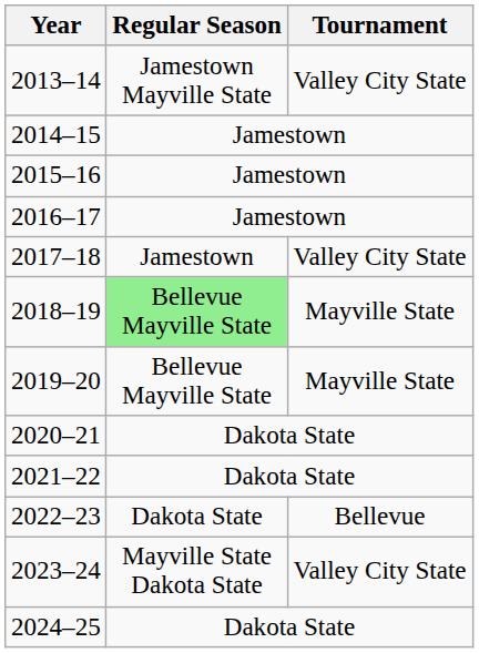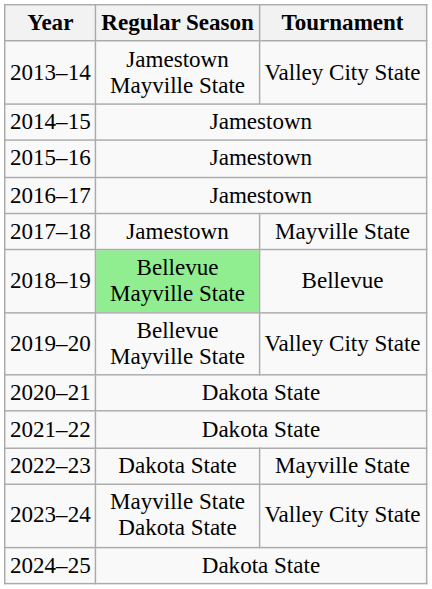2017–18 | Tournament: Valley City State -> Mayville State
2018–19 | Tournament: Mayville State -> Bellevue
2019–20 | Tournament: Mayville State -> Valley City State
2022–23 | Tournament: Bellevue -> Mayville State
